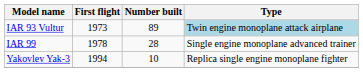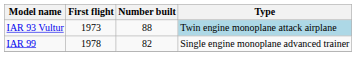IAR 93 Vultur | Number built: 89 -> 88
IAR 99 | Number built: 28 -> 82
- row: Yakovlev Yak-3 | 1994 | 10 | Replica single engine monoplane fighter
